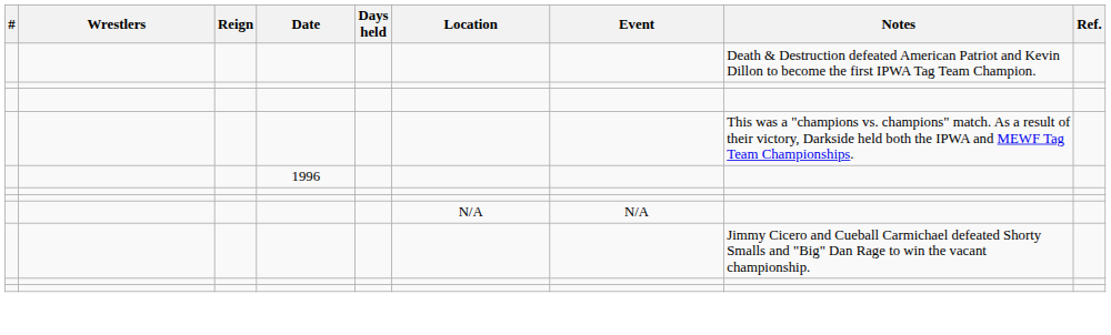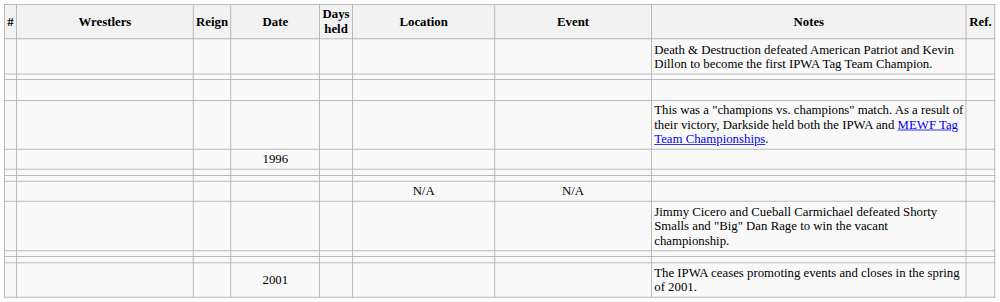+ row: 2001 | The IPWA ceases promoting events and closes in the spring of 2001.
